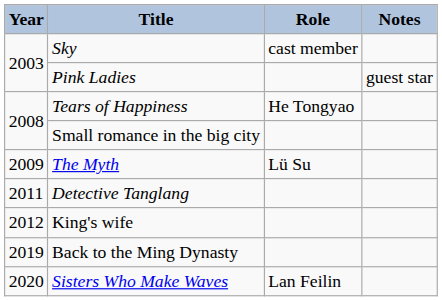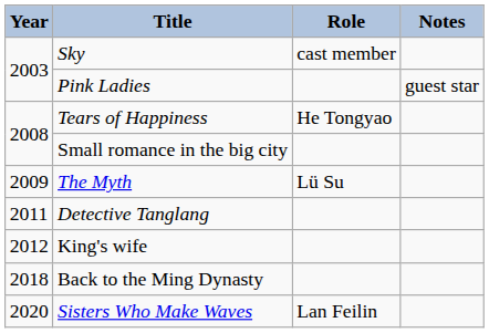Back to the Ming Dynasty | Year: 2019 -> 2018
